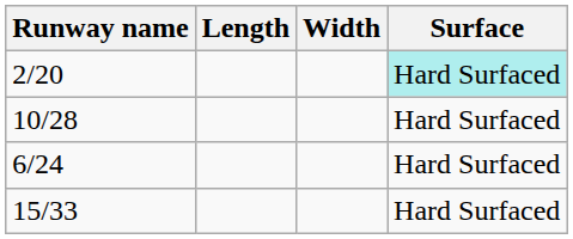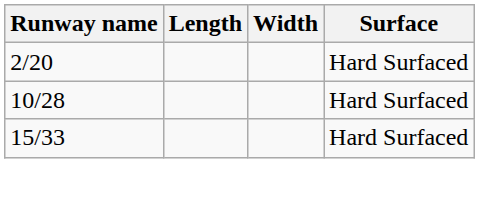2/20 | Surface: paleturquoise background -> no background
- row: 6/24 | Hard Surfaced
